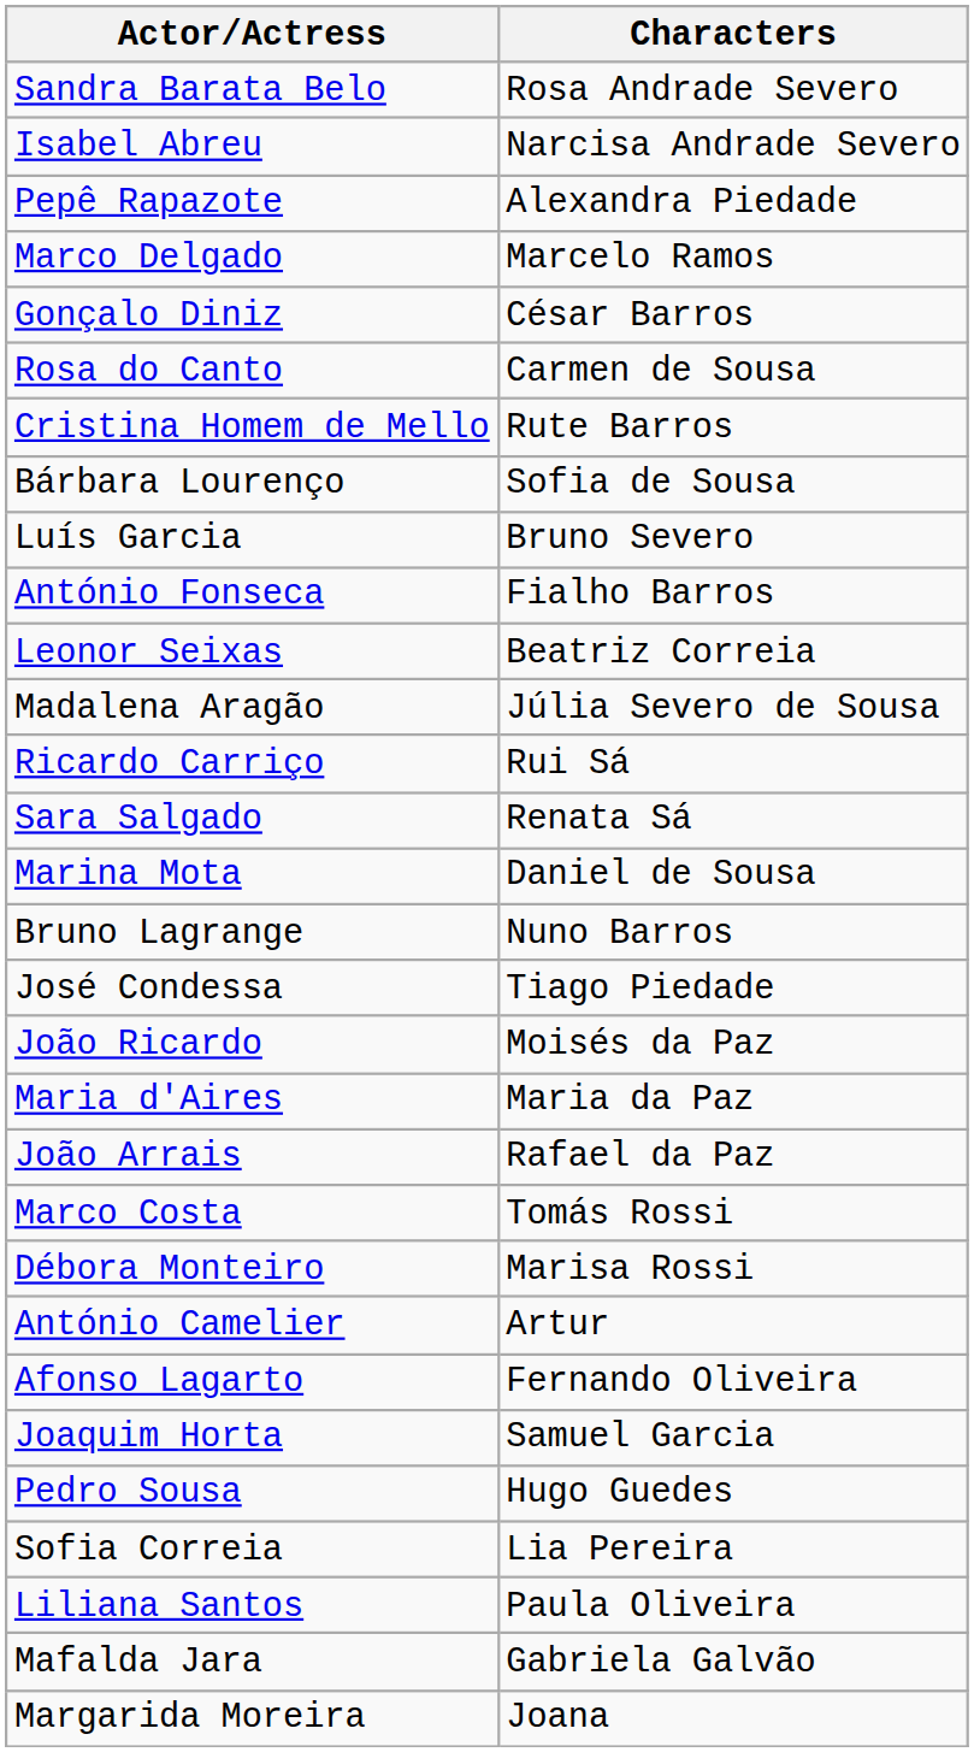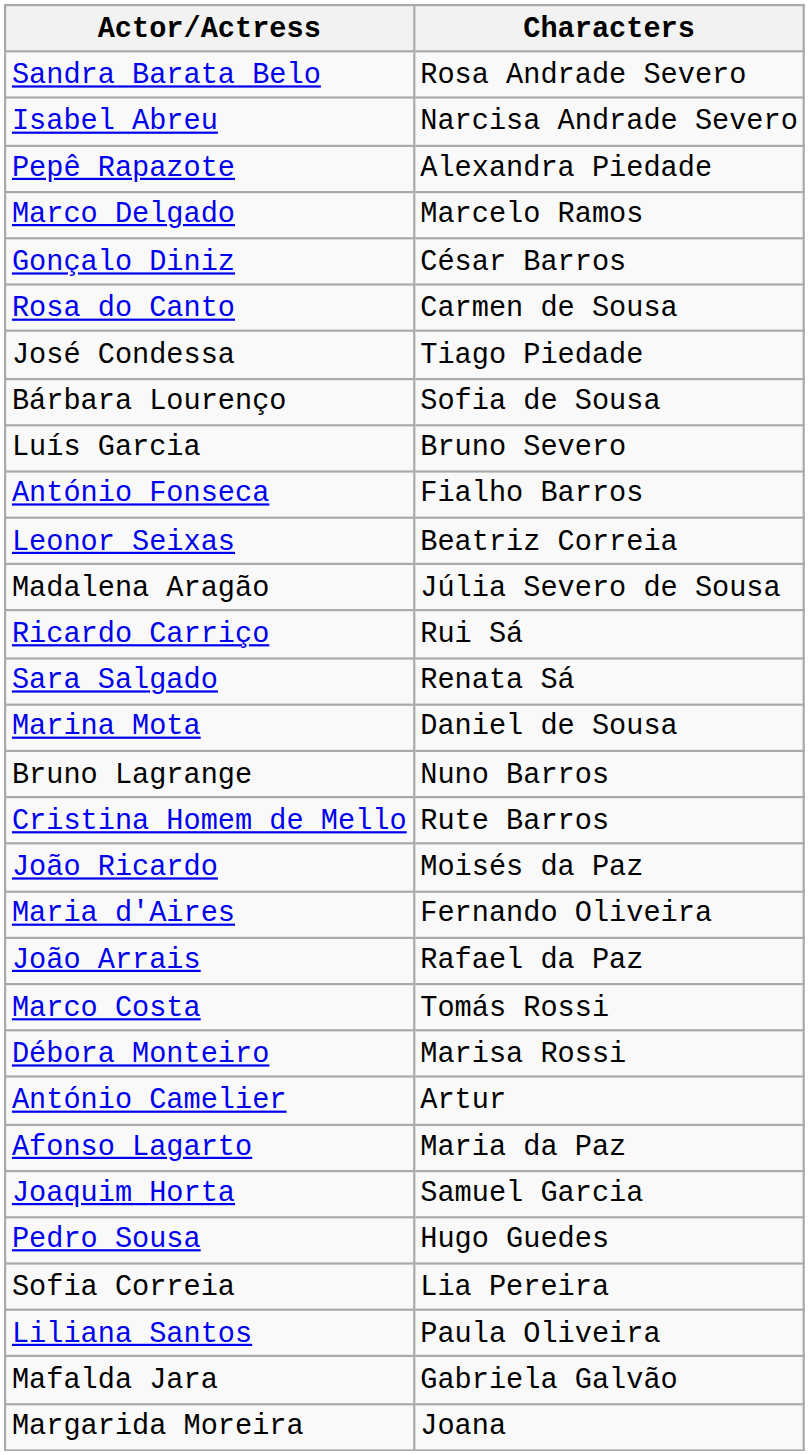rows swapped: Cristina Homem de Mello <-> José Condessa
Maria d'Aires | Characters: Maria da Paz -> Fernando Oliveira
Afonso Lagarto | Characters: Fernando Oliveira -> Maria da Paz
